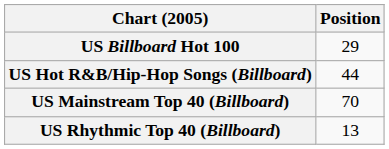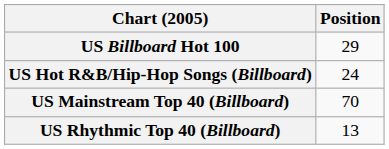US Hot R&B/Hip-Hop Songs (Billboard) | Position: 44 -> 24
